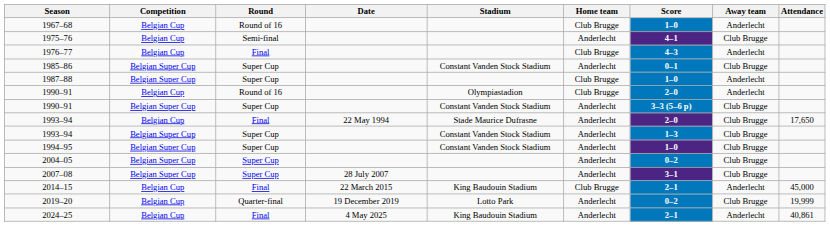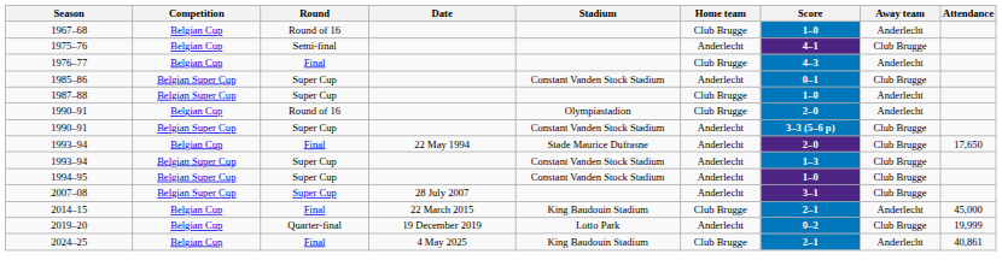- row: 2004–05 | Belgian Super Cup | Super Cup | Anderlecht | 0–2 | Club Brugge
2024–25 | Home team: Anderlecht -> Club Brugge
